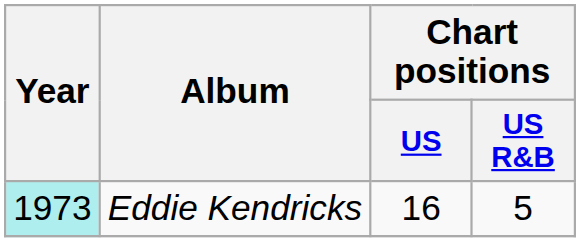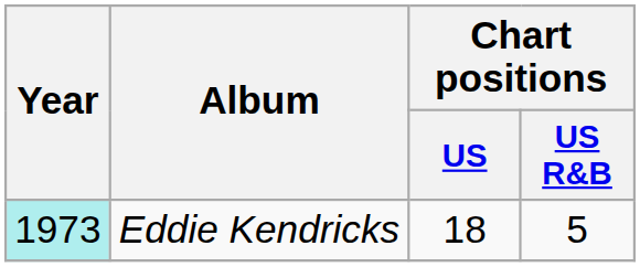Eddie Kendricks | Chart positions / US: 16 -> 18
